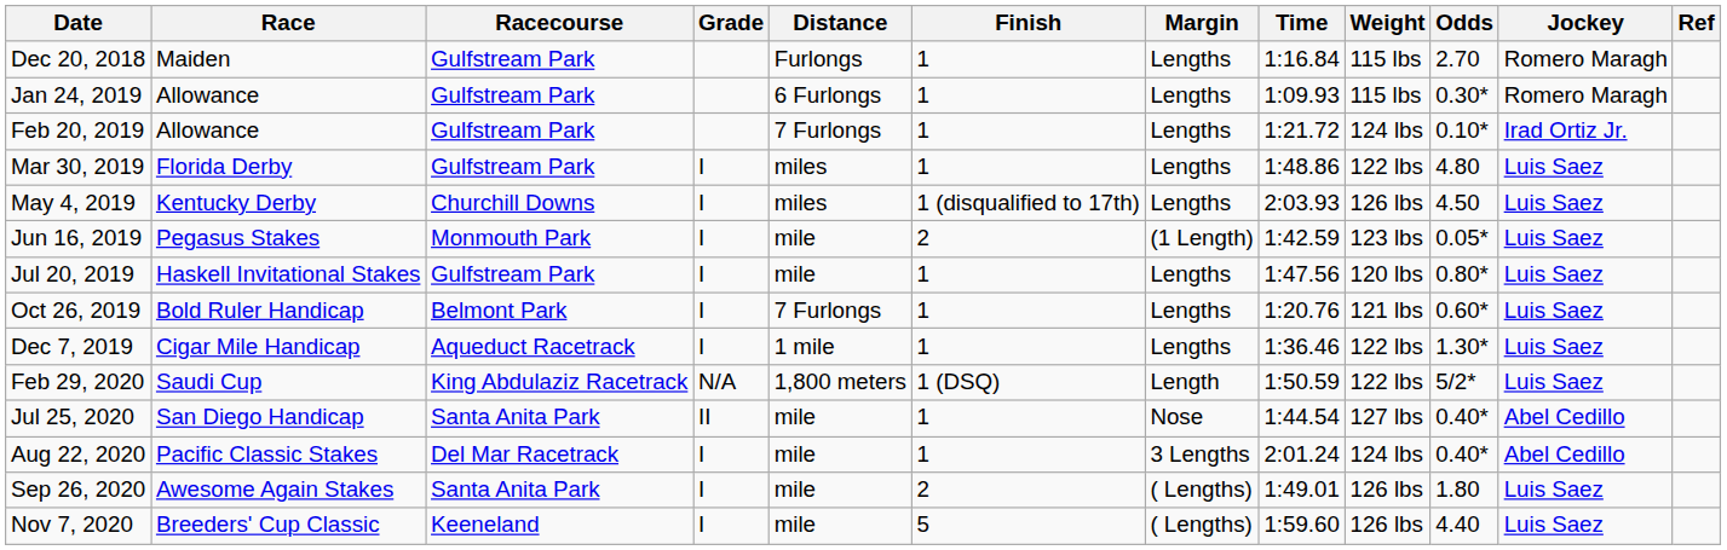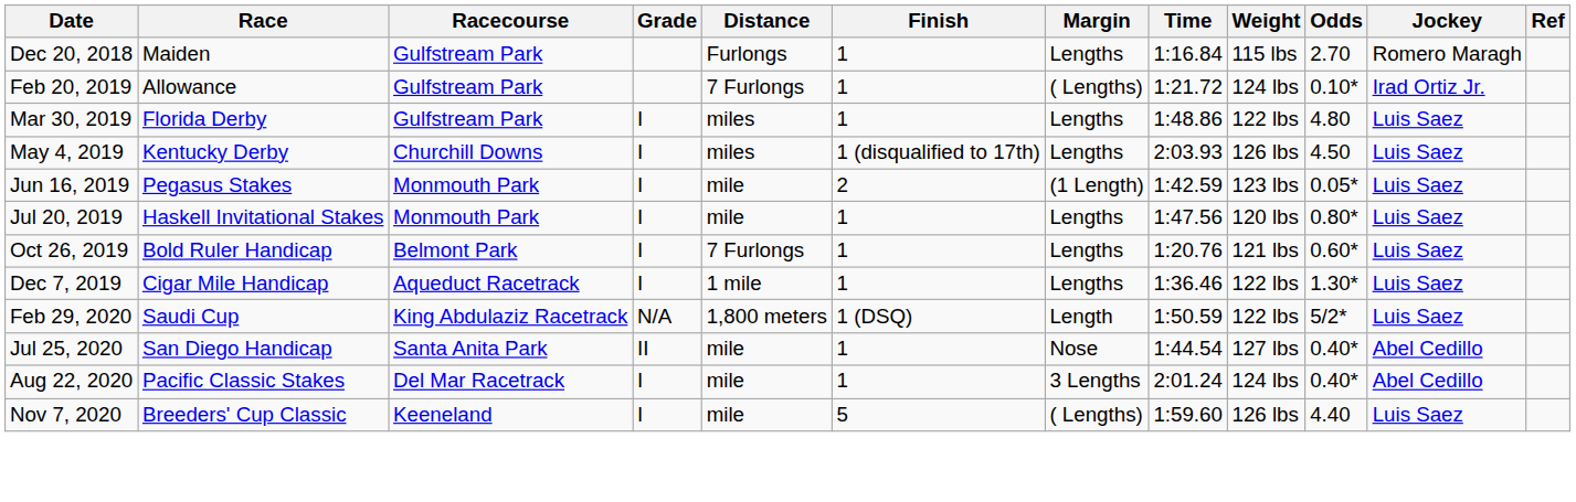- row: Jan 24, 2019 | Allowance | Gulfstream Park | 6 Furlongs | 1 | Lengths | 1:09.93 | 115 lbs | 0.30* | Romero Maragh
Feb 20, 2019 | Margin: Lengths -> ( Lengths)
Jul 20, 2019 | Racecourse: Gulfstream Park -> Monmouth Park
- row: Sep 26, 2020 | Awesome Again Stakes | Santa Anita Park | I | mile | 2 | ( Lengths) | 1:49.01 | 126 lbs | 1.80 | Luis Saez
